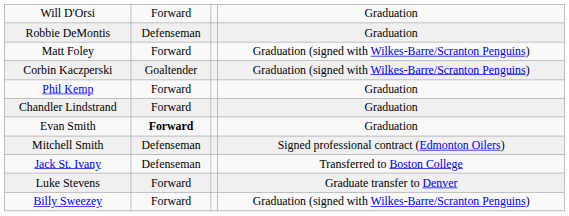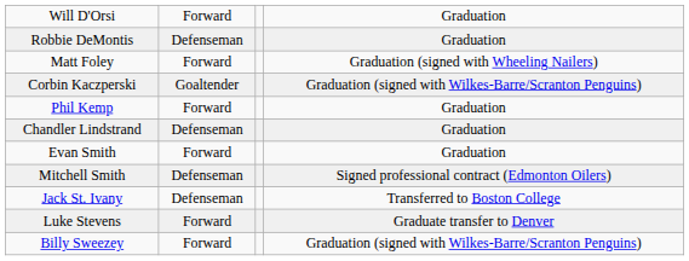Matt Foley | column 4: Graduation (signed with Wilkes-Barre/Scranton Penguins) -> Graduation (signed with Wheeling Nailers)
Chandler Lindstrand | column 2: Forward -> Defenseman
Evan Smith | column 2: bold -> normal
